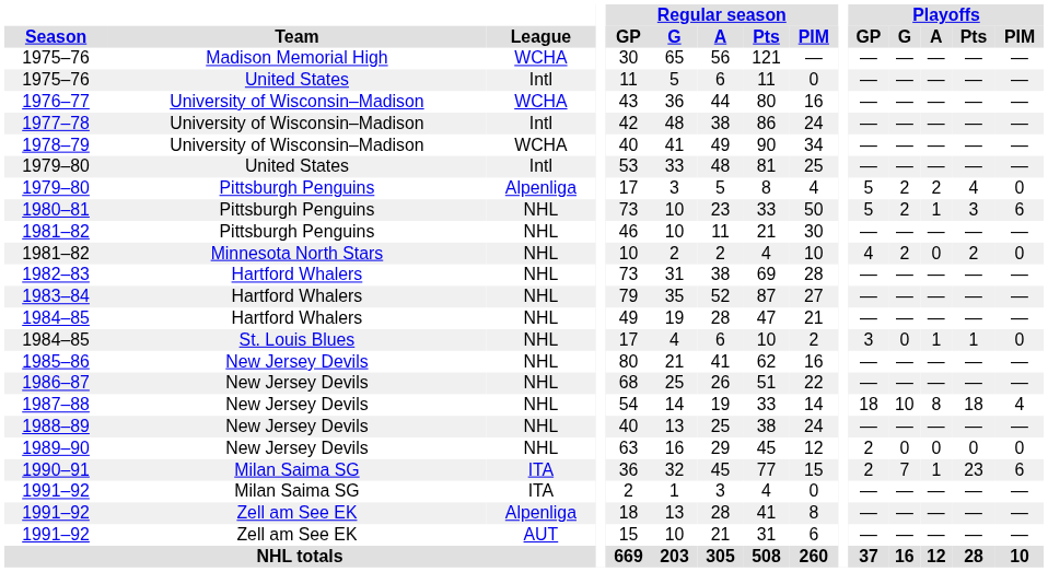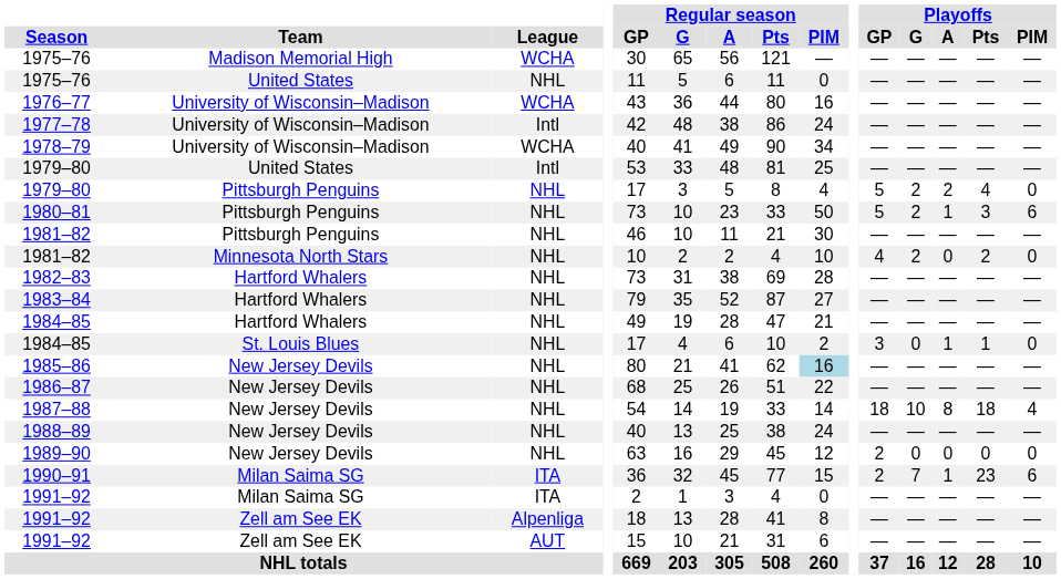1975–76 / United States | League: Intl -> NHL
1979–80 / Pittsburgh Penguins | League: Alpenliga -> NHL
1985–86 | Regular season / PIM: no background -> lightblue background
